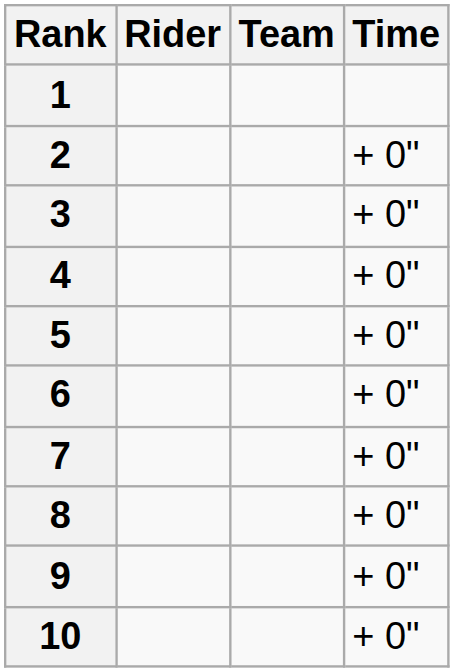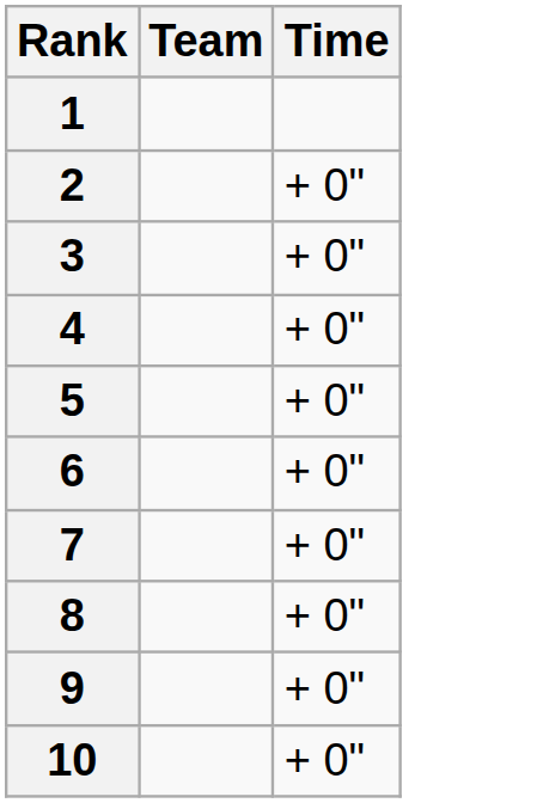- column: Rider
